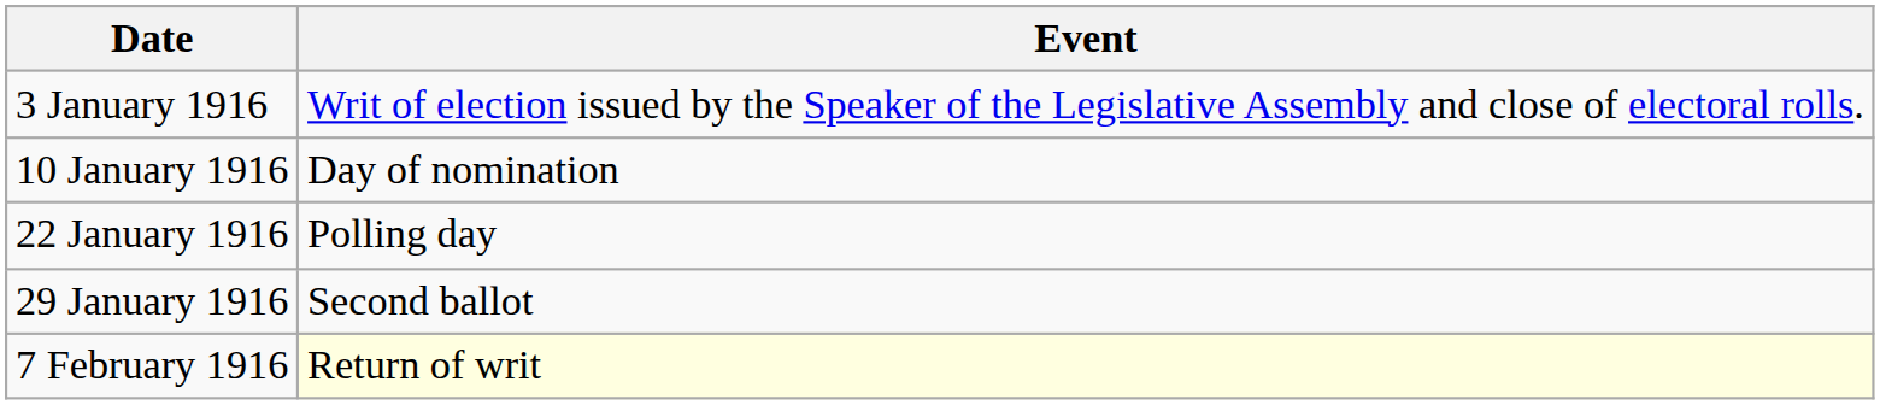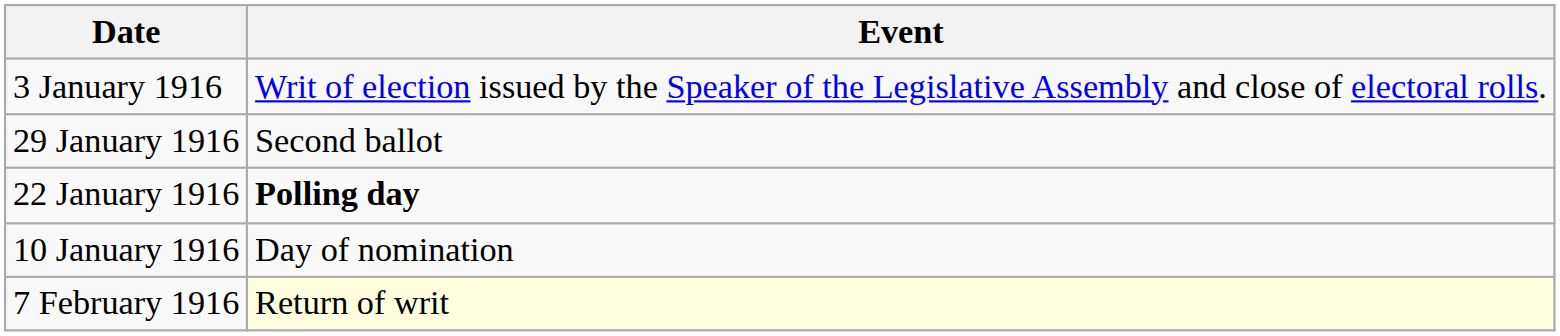rows swapped: 10 January 1916 <-> 29 January 1916
22 January 1916 | Event: normal -> bold
